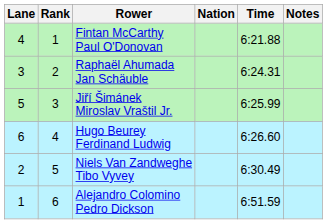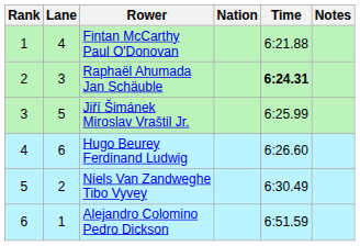columns swapped: Rank <-> Lane
Raphaël Ahumada Jan Schäuble | Time: normal -> bold
